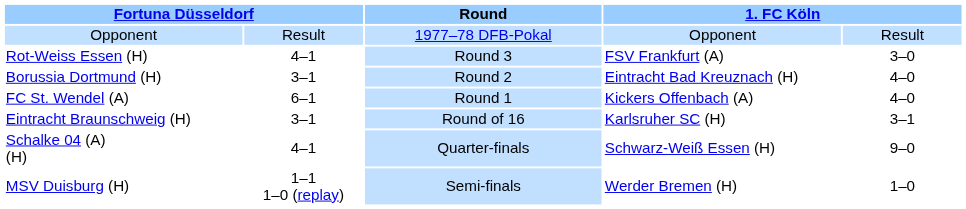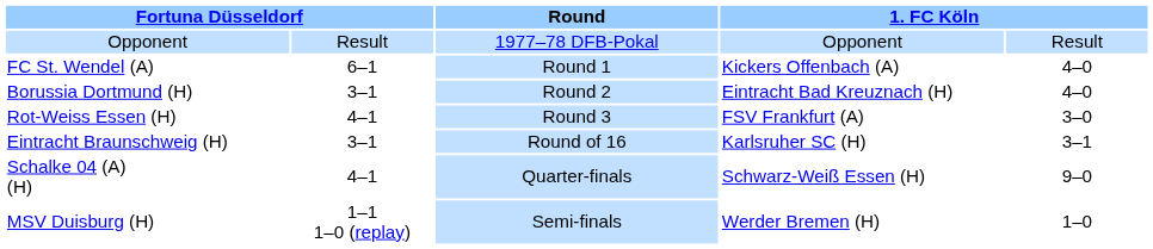rows swapped: FC St. Wendel (A) <-> Rot-Weiss Essen (H)
